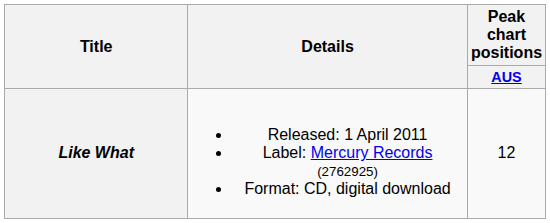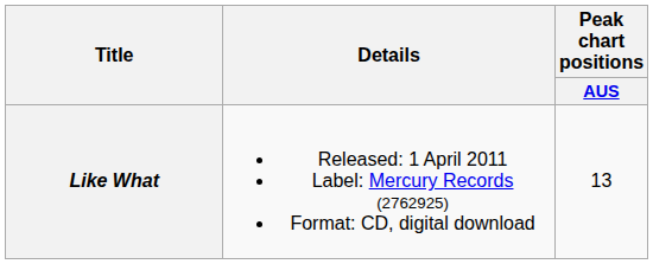Like What | Peak chart positions / AUS: 12 -> 13
